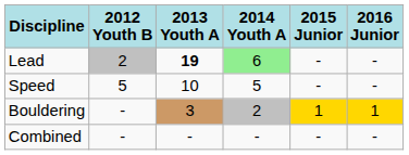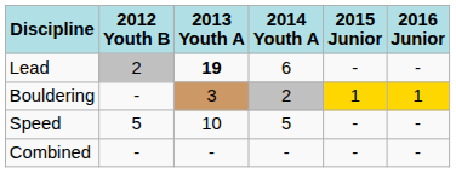Lead | 2014 Youth A: lightgreen background -> no background
rows swapped: Bouldering <-> Speed
